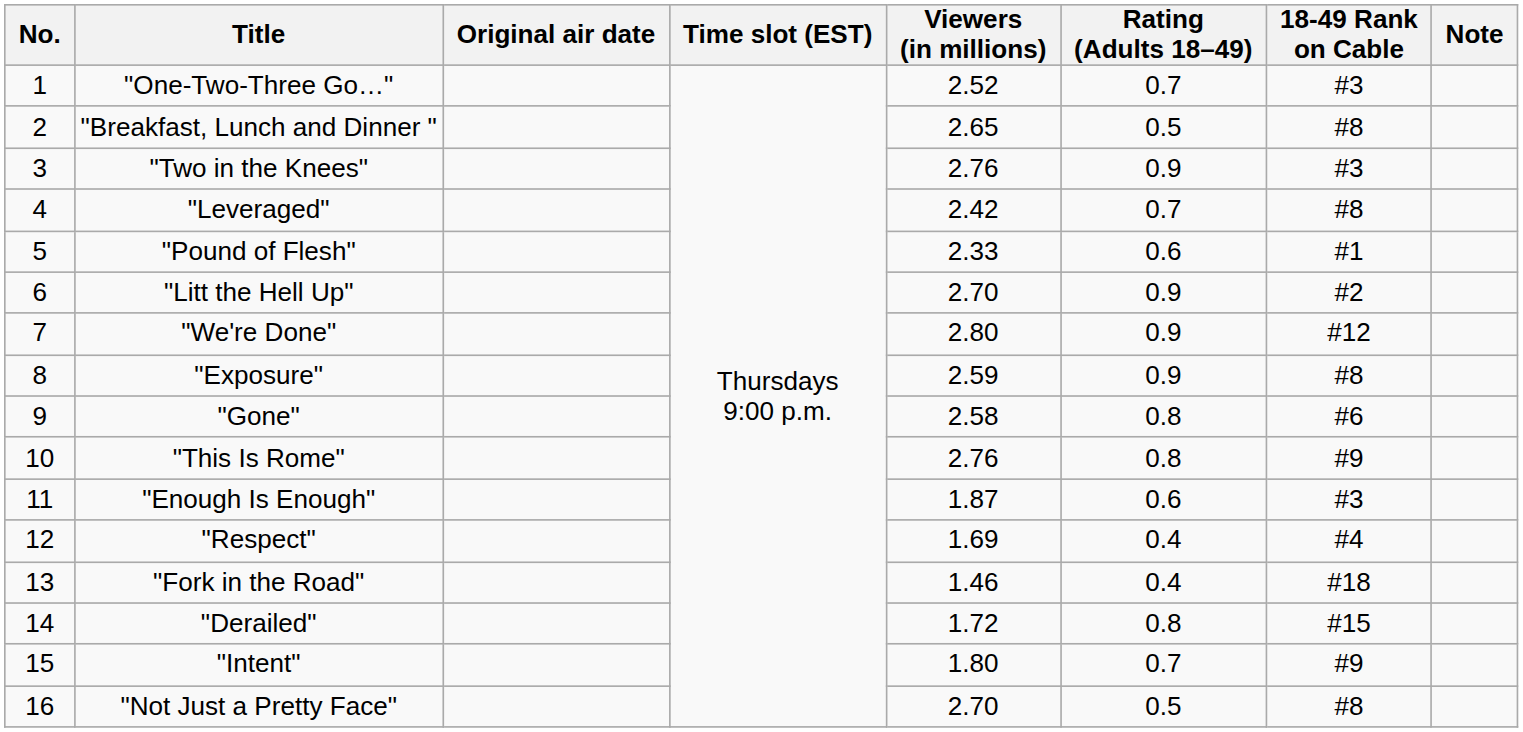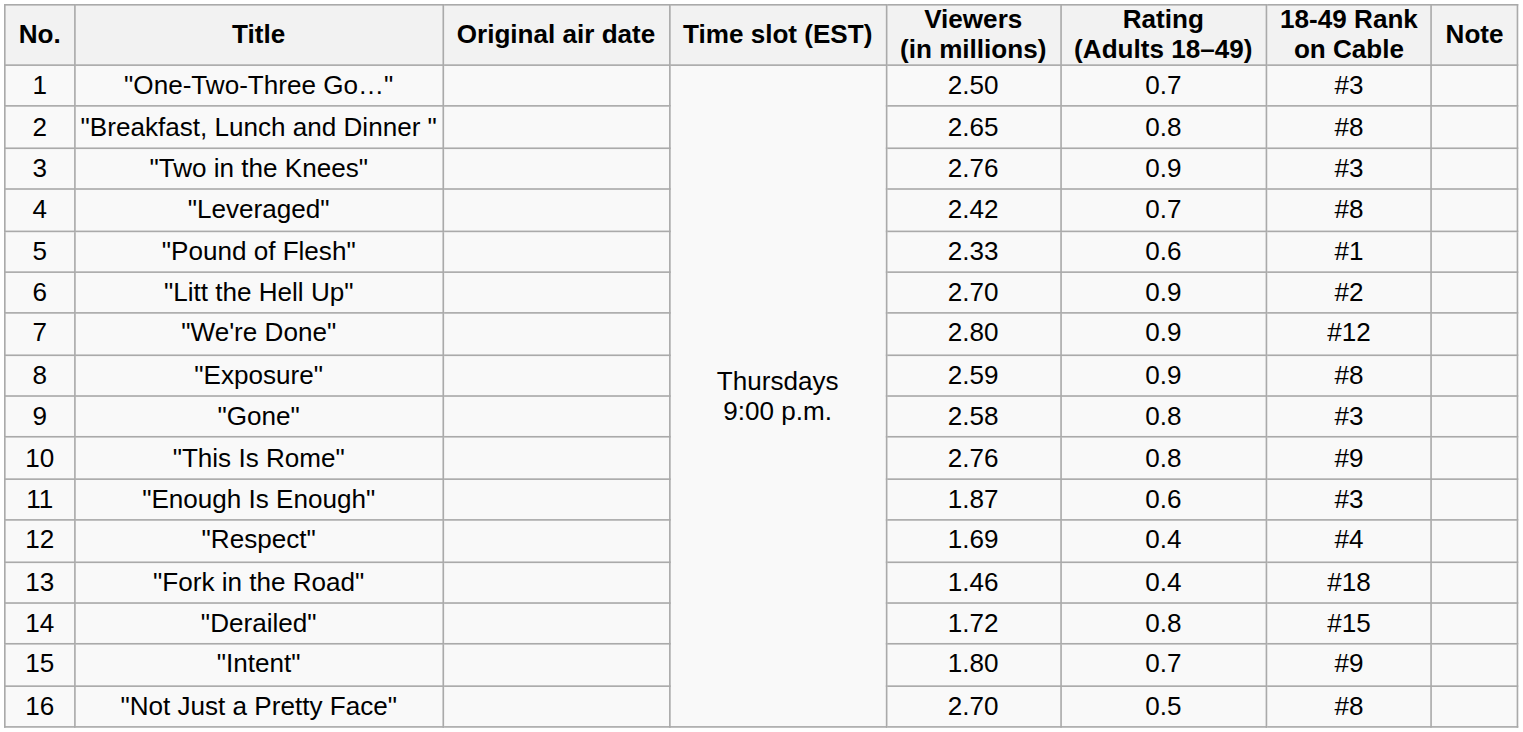"One-Two-Three Go…" | Viewers (in millions): 2.52 -> 2.50
"Breakfast, Lunch and Dinner " | Rating (Adults 18–49): 0.5 -> 0.8
"Gone" | 18-49 Rank on Cable: #6 -> #3
